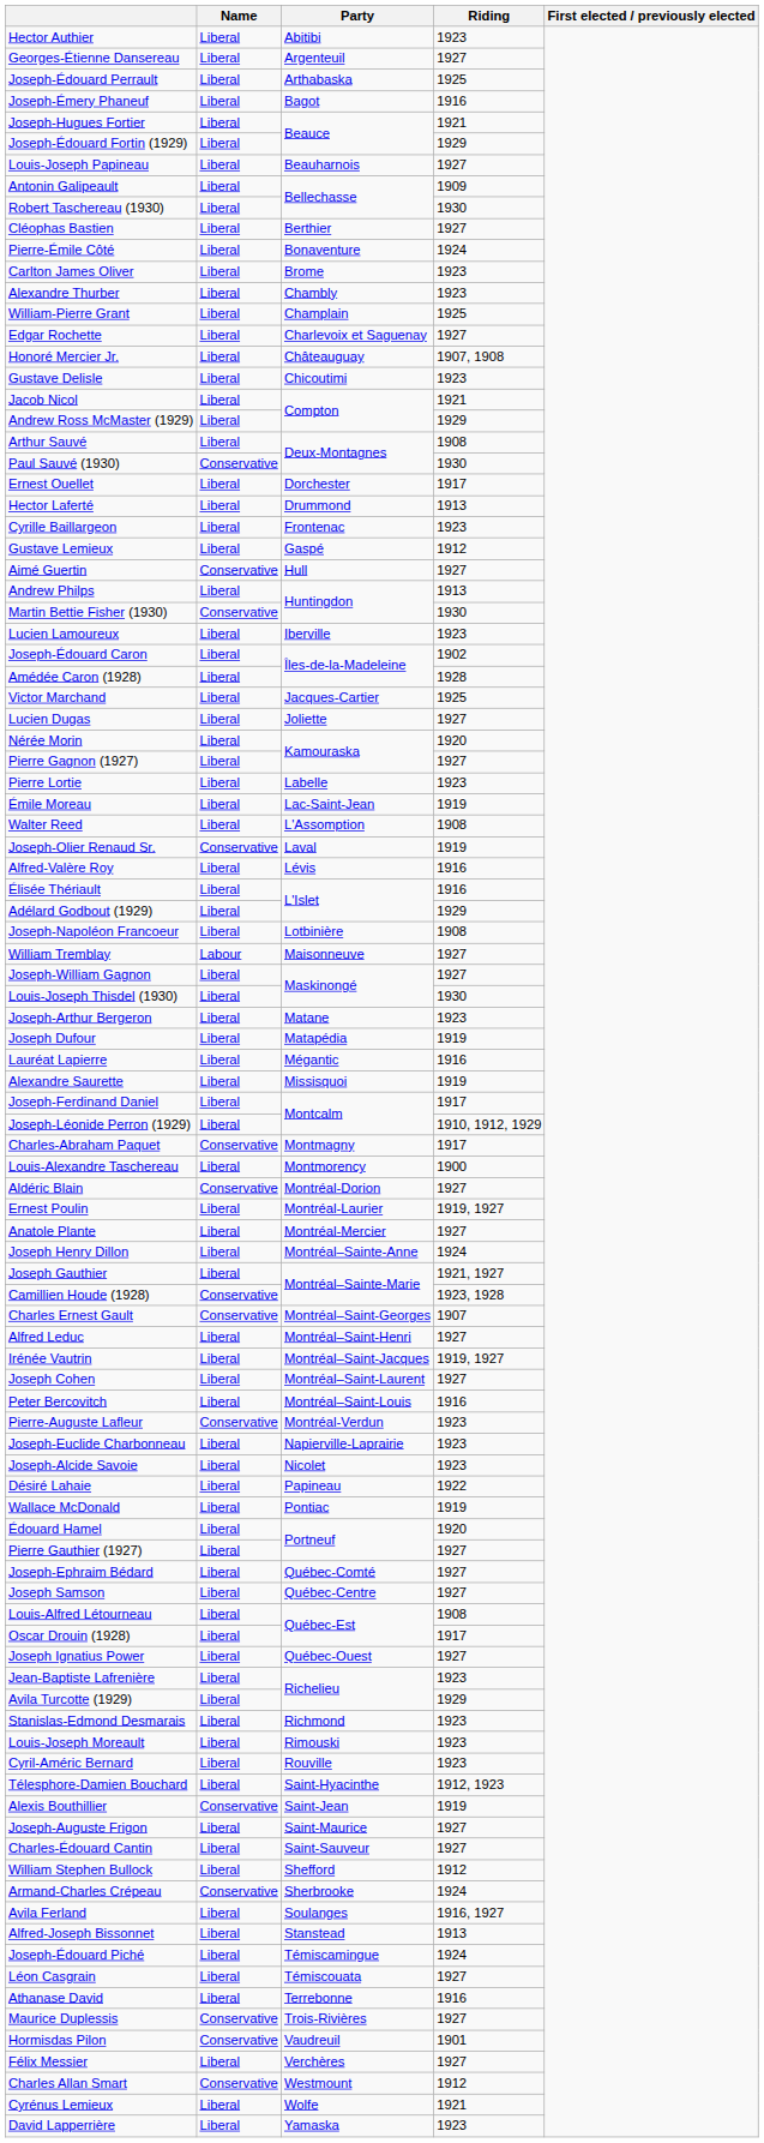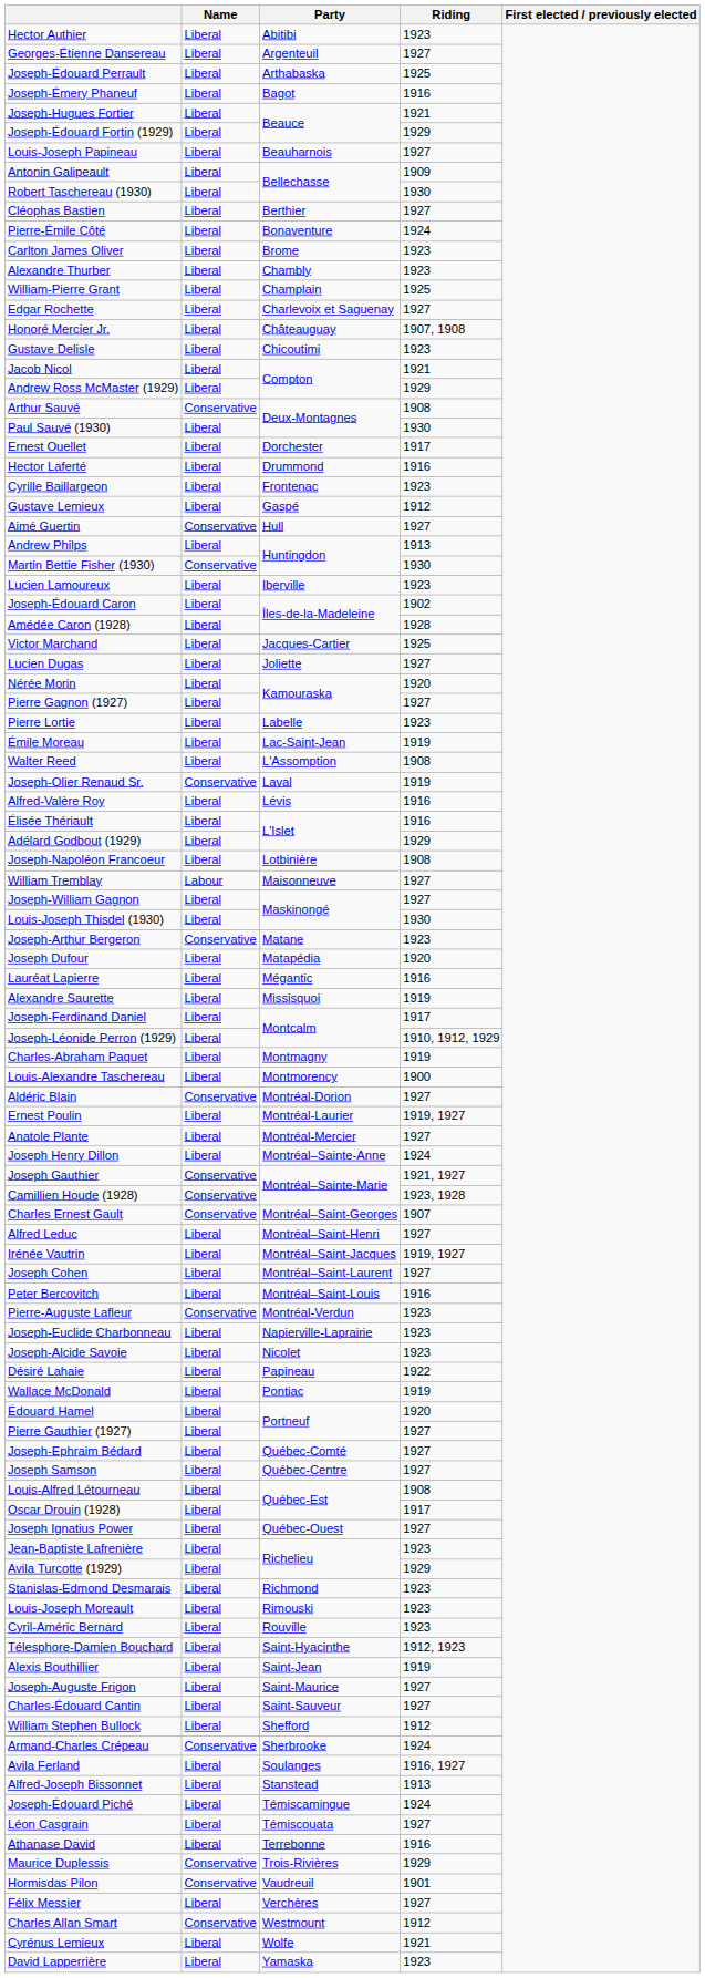Arthur Sauvé | Name: Liberal -> Conservative
Paul Sauvé (1930) | Name: Conservative -> Liberal
Hector Laferté | Riding: 1913 -> 1916
Joseph-Arthur Bergeron | Name: Liberal -> Conservative
Joseph Dufour | Riding: 1919 -> 1920
Charles-Abraham Paquet | Name: Conservative -> Liberal
Charles-Abraham Paquet | Riding: 1917 -> 1919
Joseph Gauthier | Name: Liberal -> Conservative
Alexis Bouthillier | Name: Conservative -> Liberal
Maurice Duplessis | Riding: 1927 -> 1929
